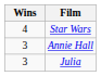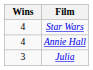Annie Hall | Wins: 3 -> 4
